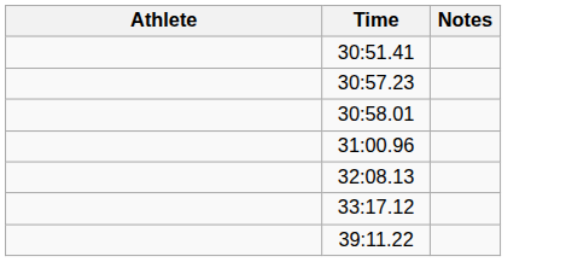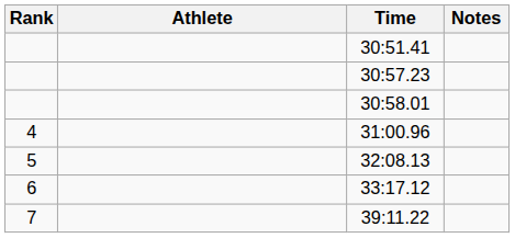+ column: Rank | 4 | 5 | 6 | 7
